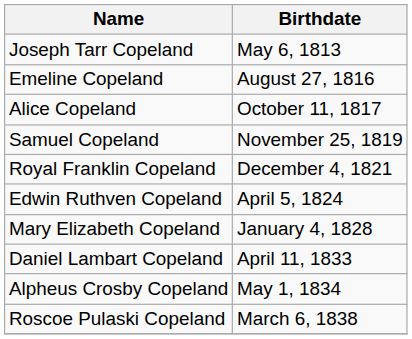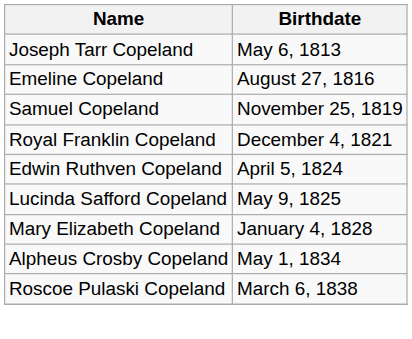- row: Alice Copeland | October 11, 1817
+ row: Lucinda Safford Copeland | May 9, 1825
- row: Daniel Lambart Copeland | April 11, 1833
